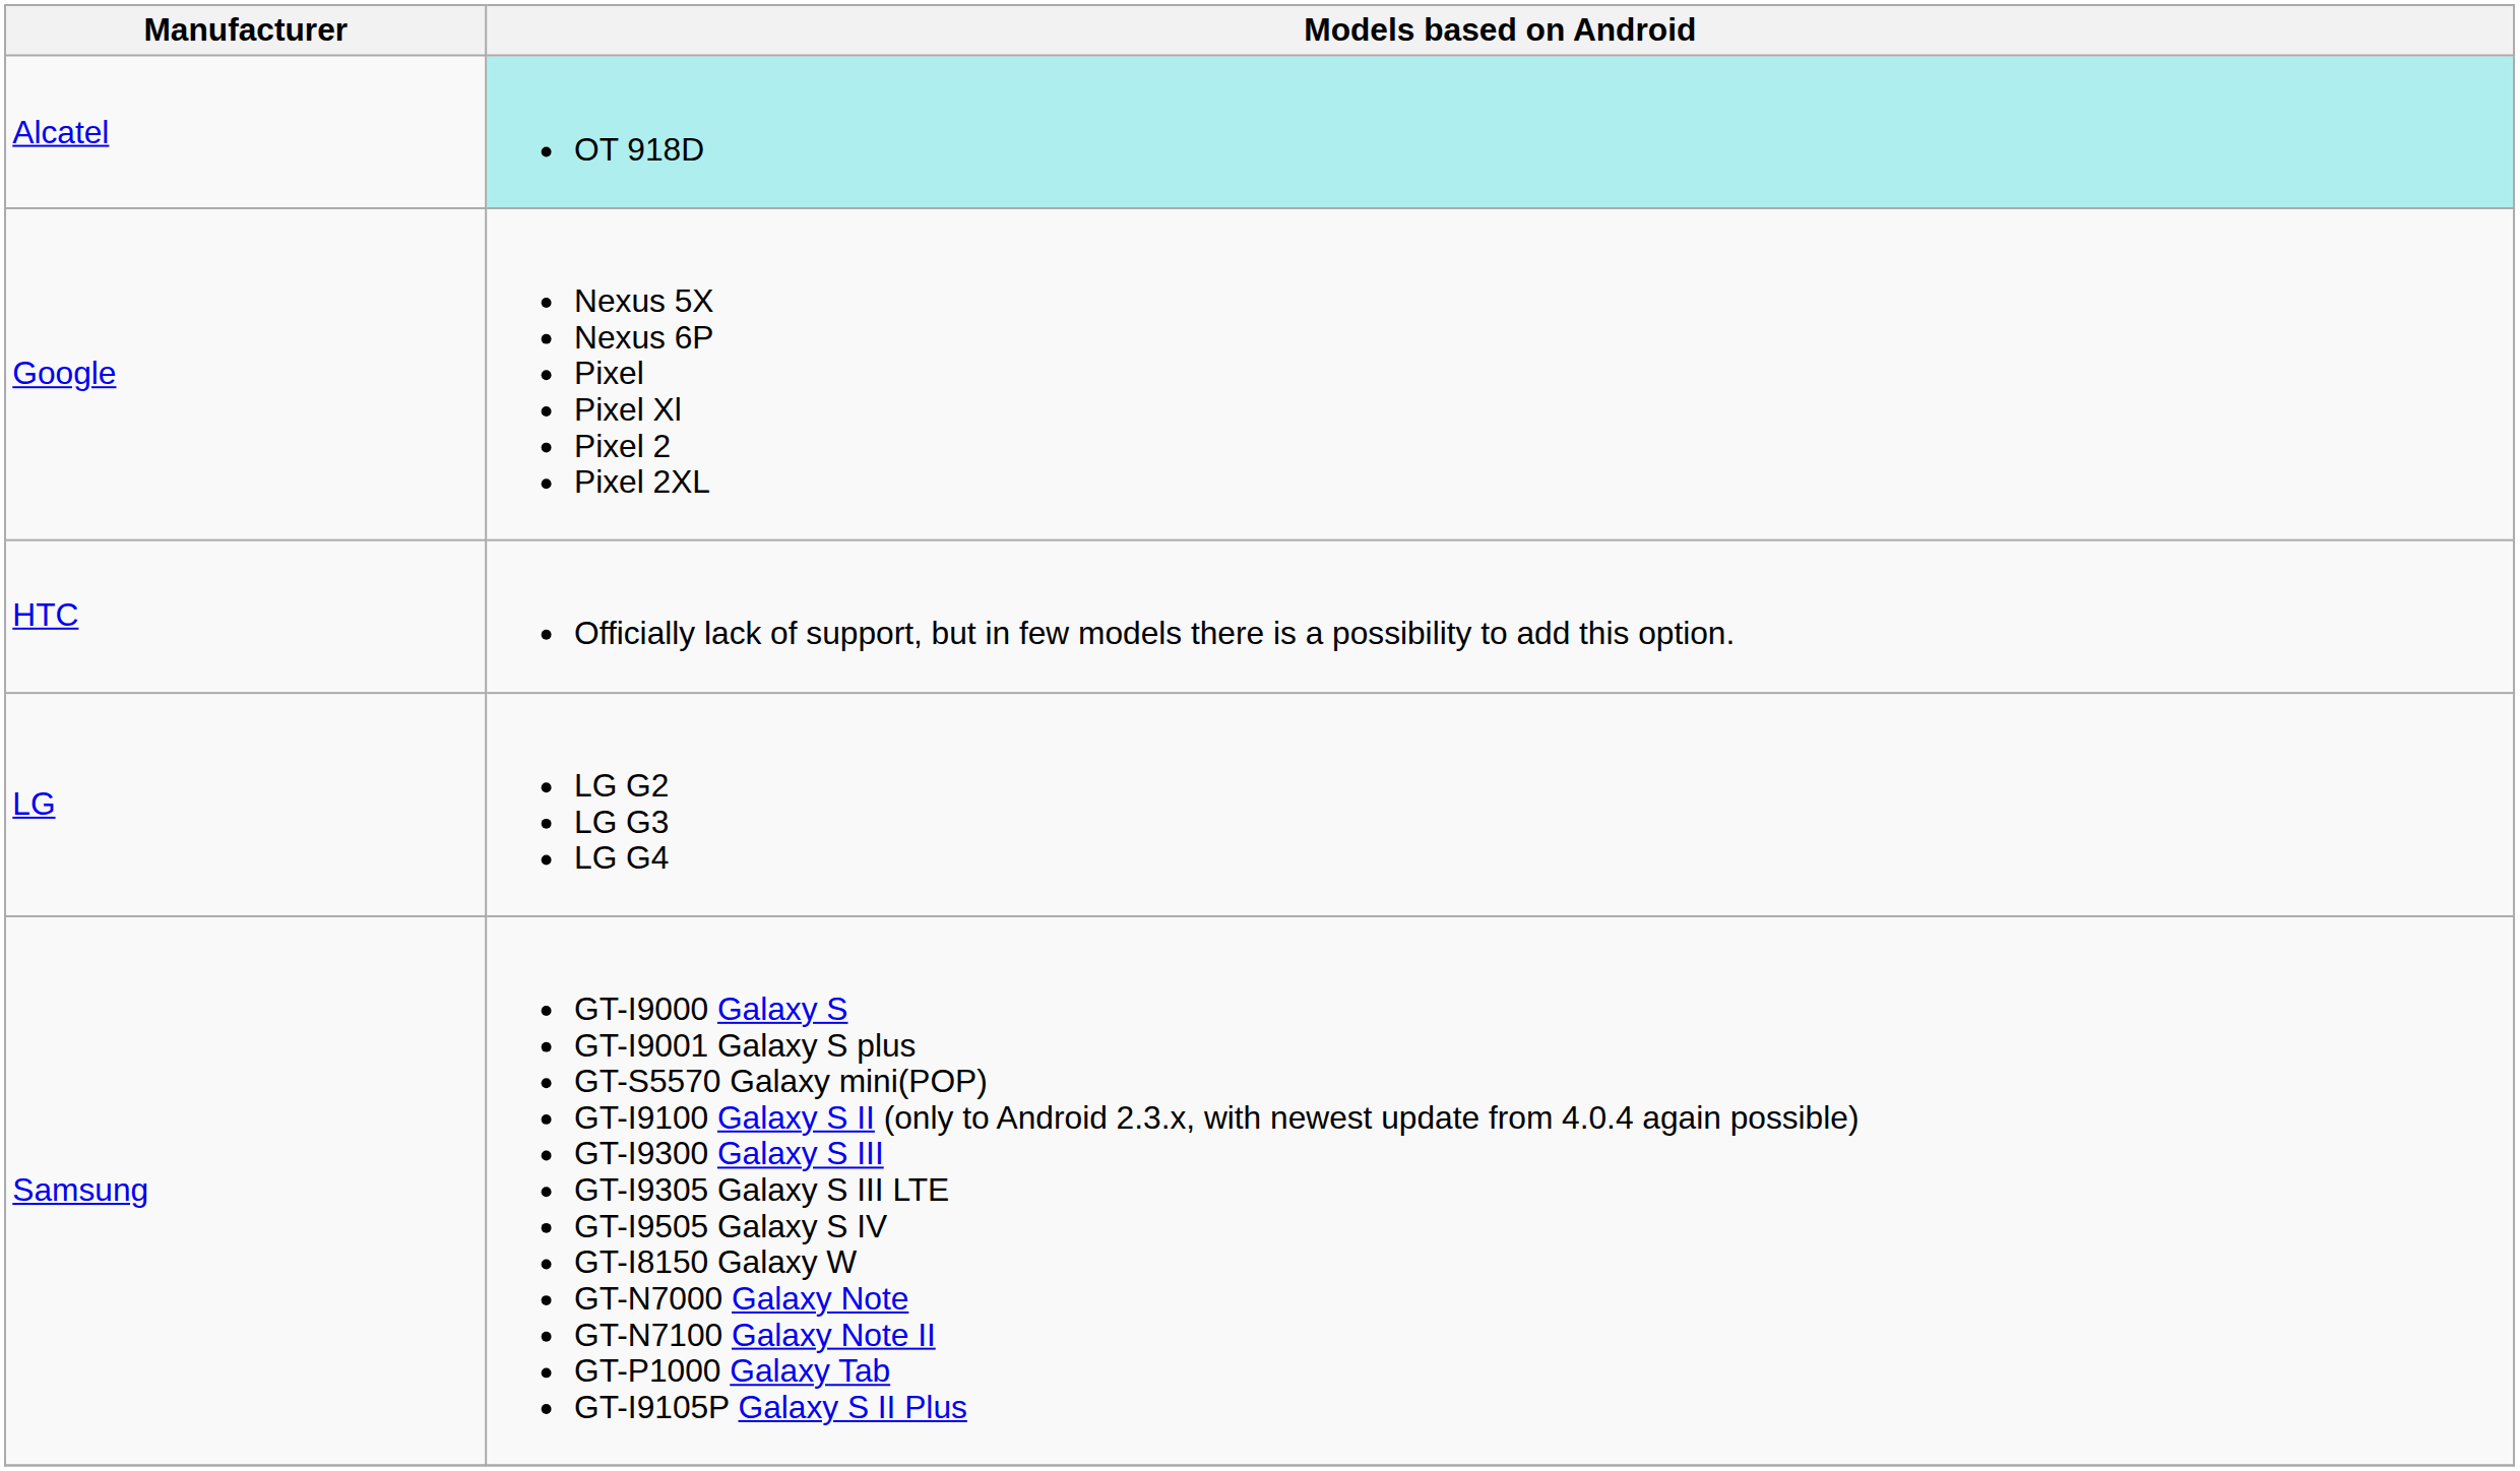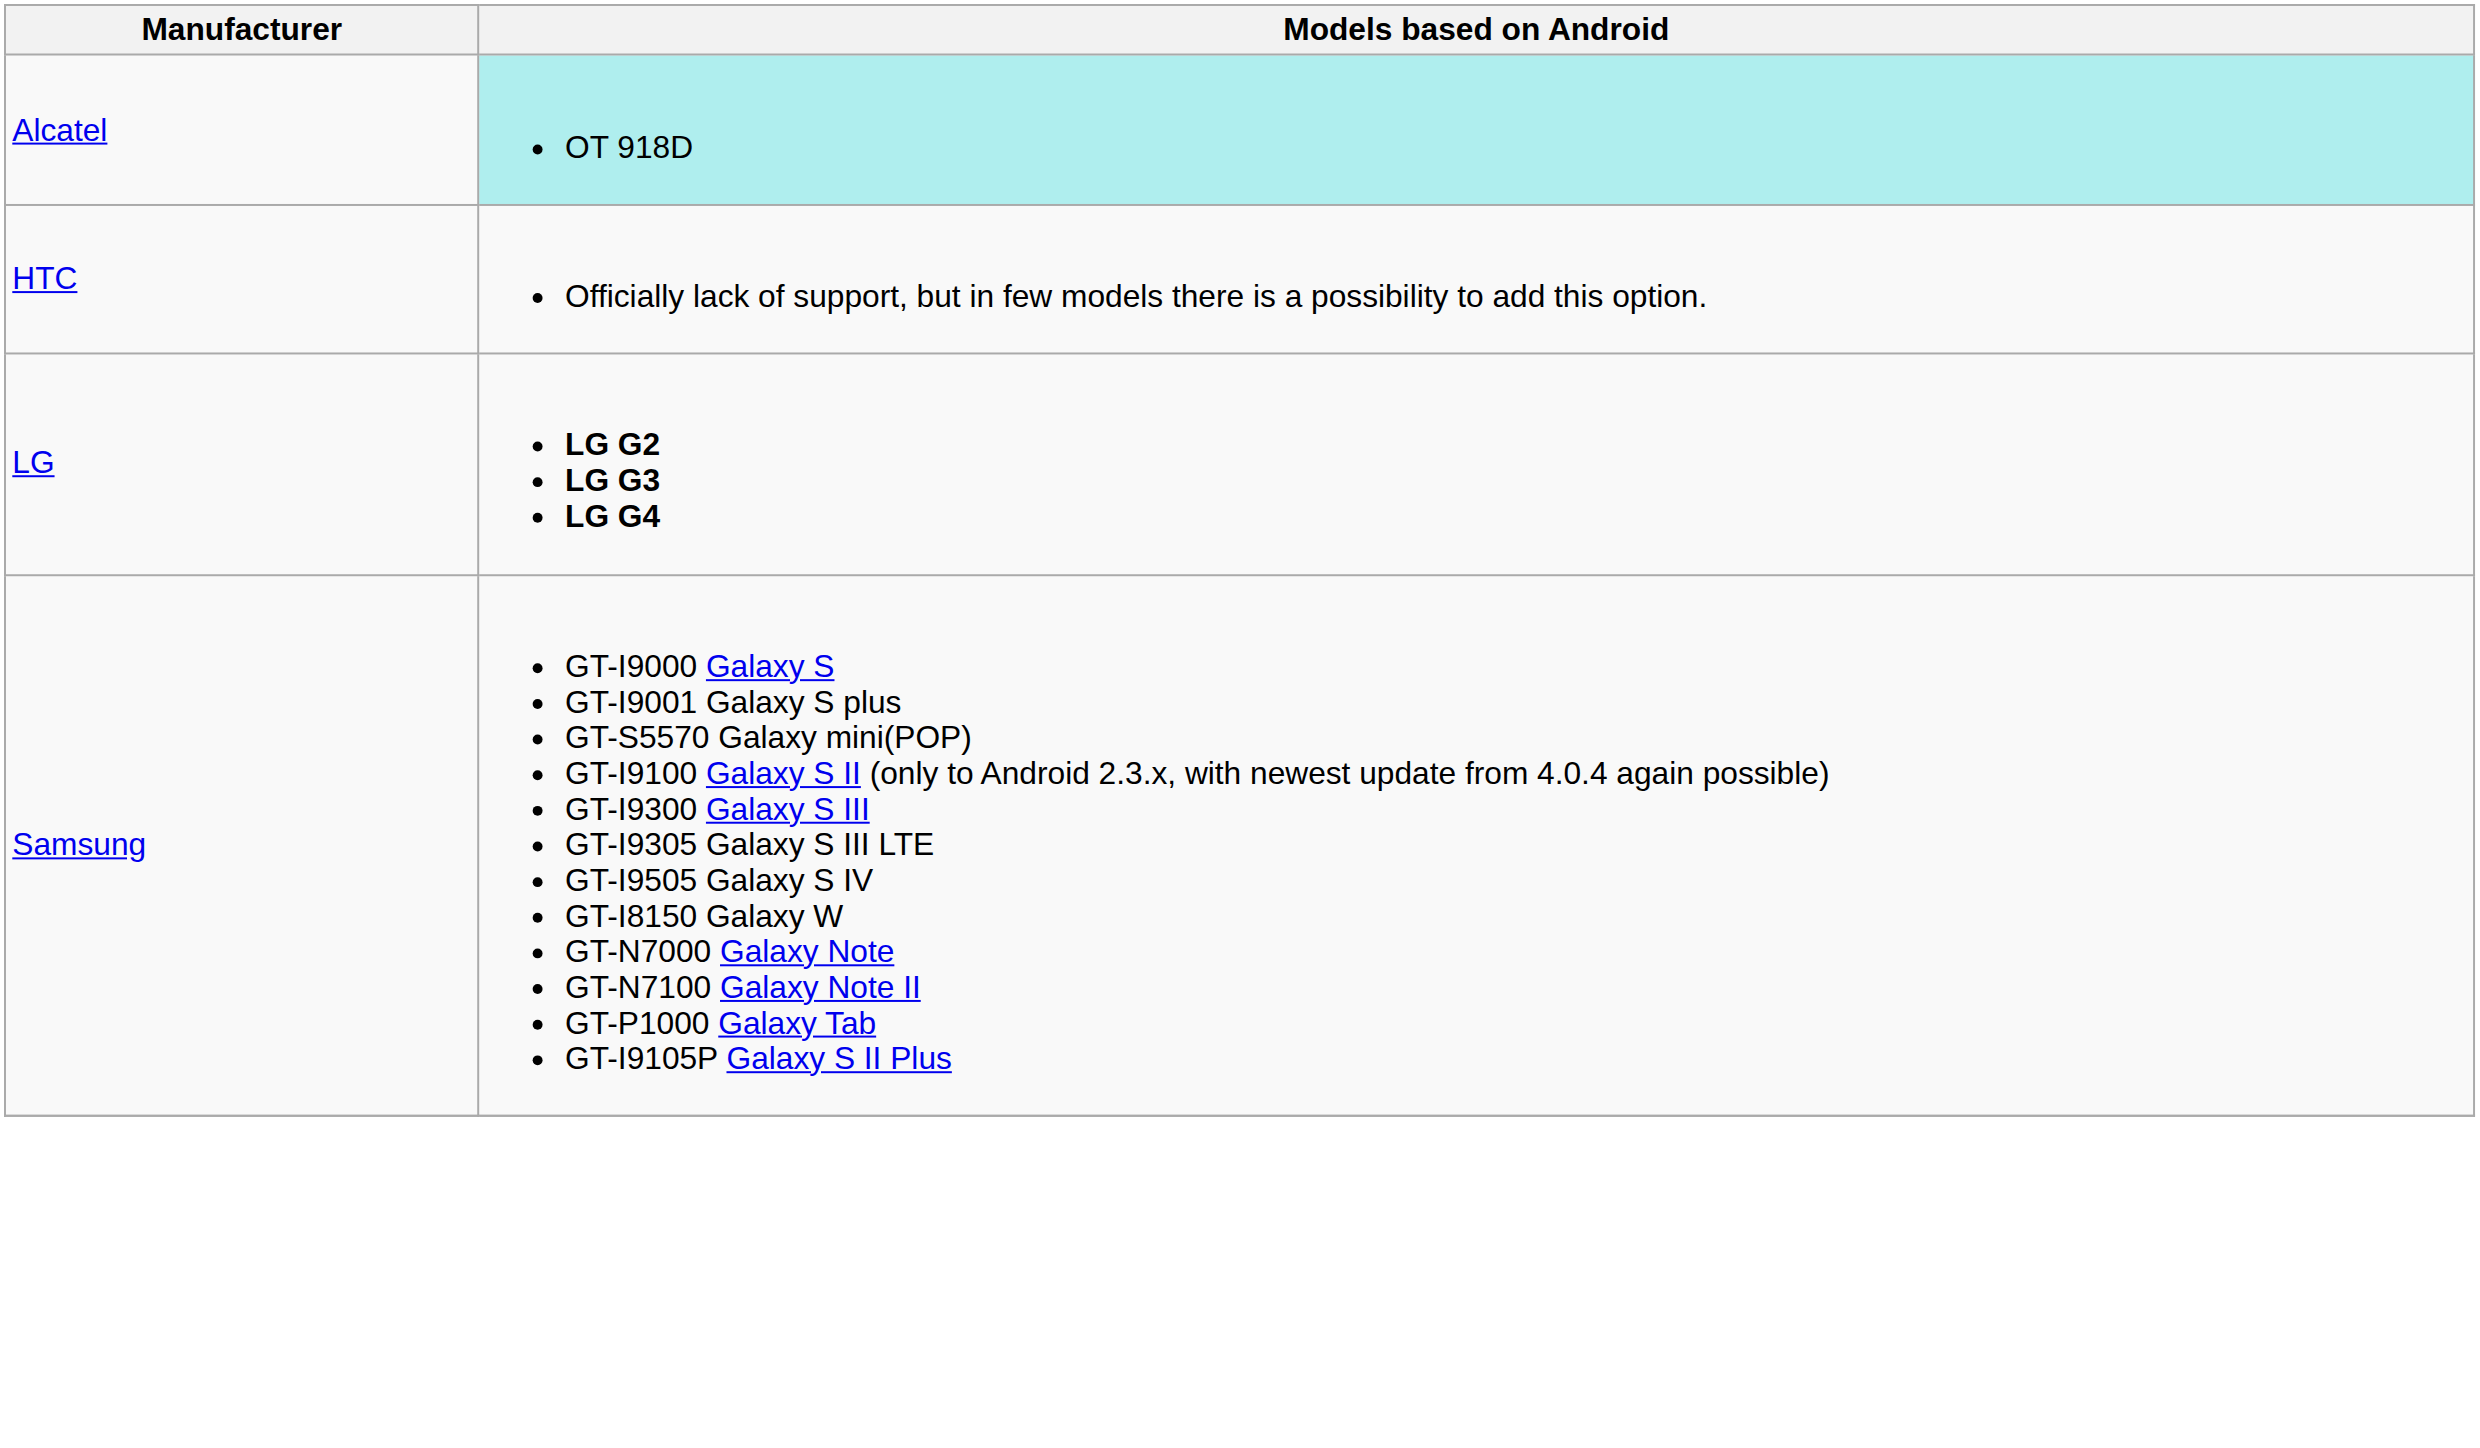- row: Google | Nexus 5X Nexus 6P Pixel Pixel Xl Pixel 2 Pixel 2XL
LG | Models based on Android: normal -> bold
